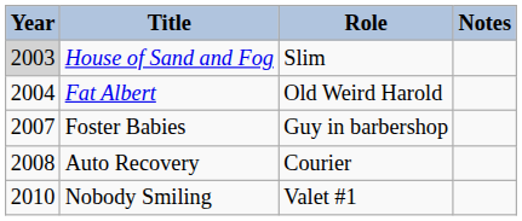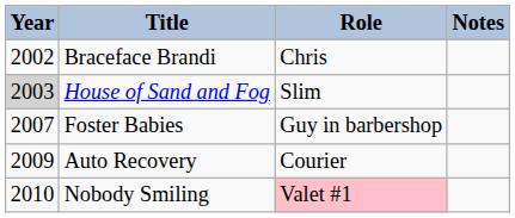+ row: 2002 | Braceface Brandi | Chris
- row: 2004 | Fat Albert | Old Weird Harold
Auto Recovery | Year: 2008 -> 2009
Nobody Smiling | Role: no background -> pink background
